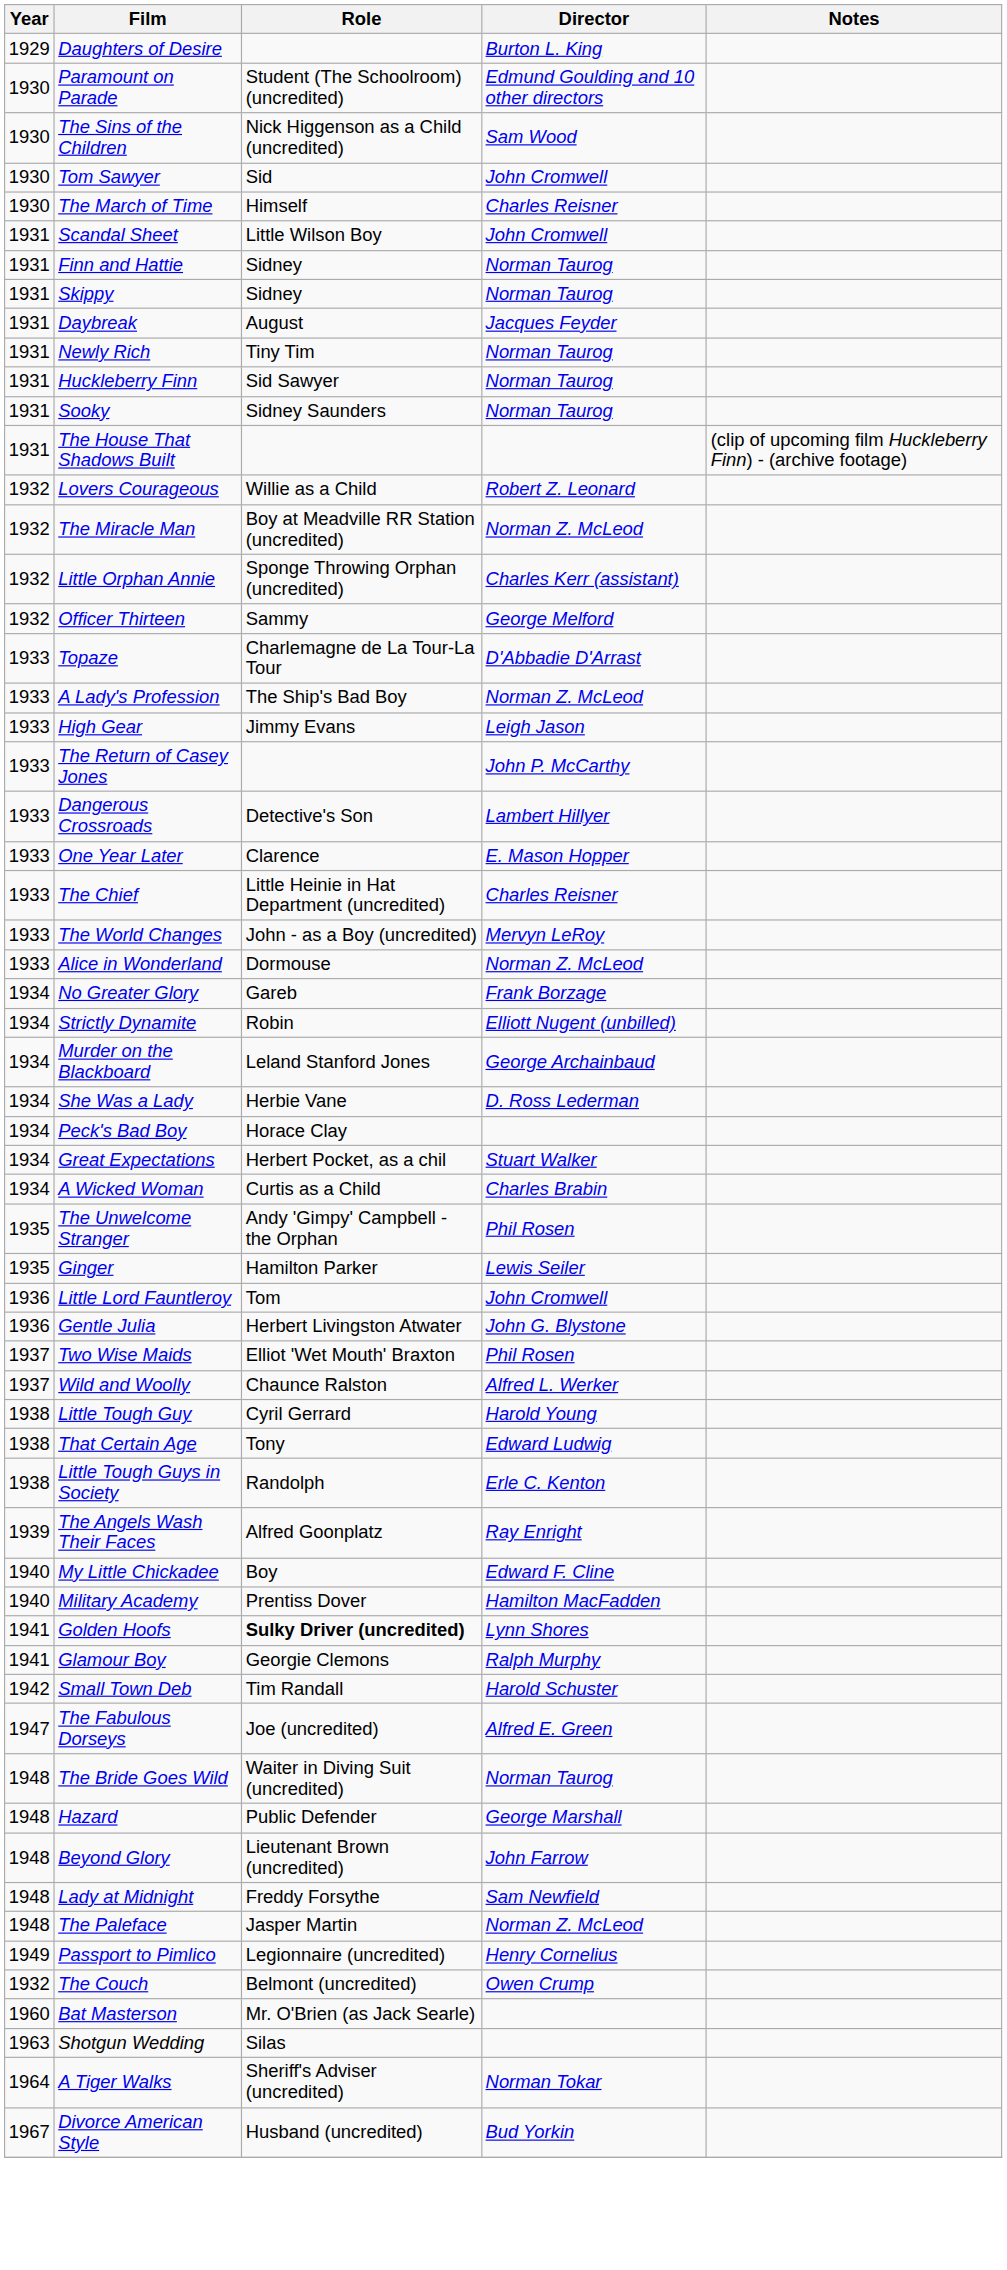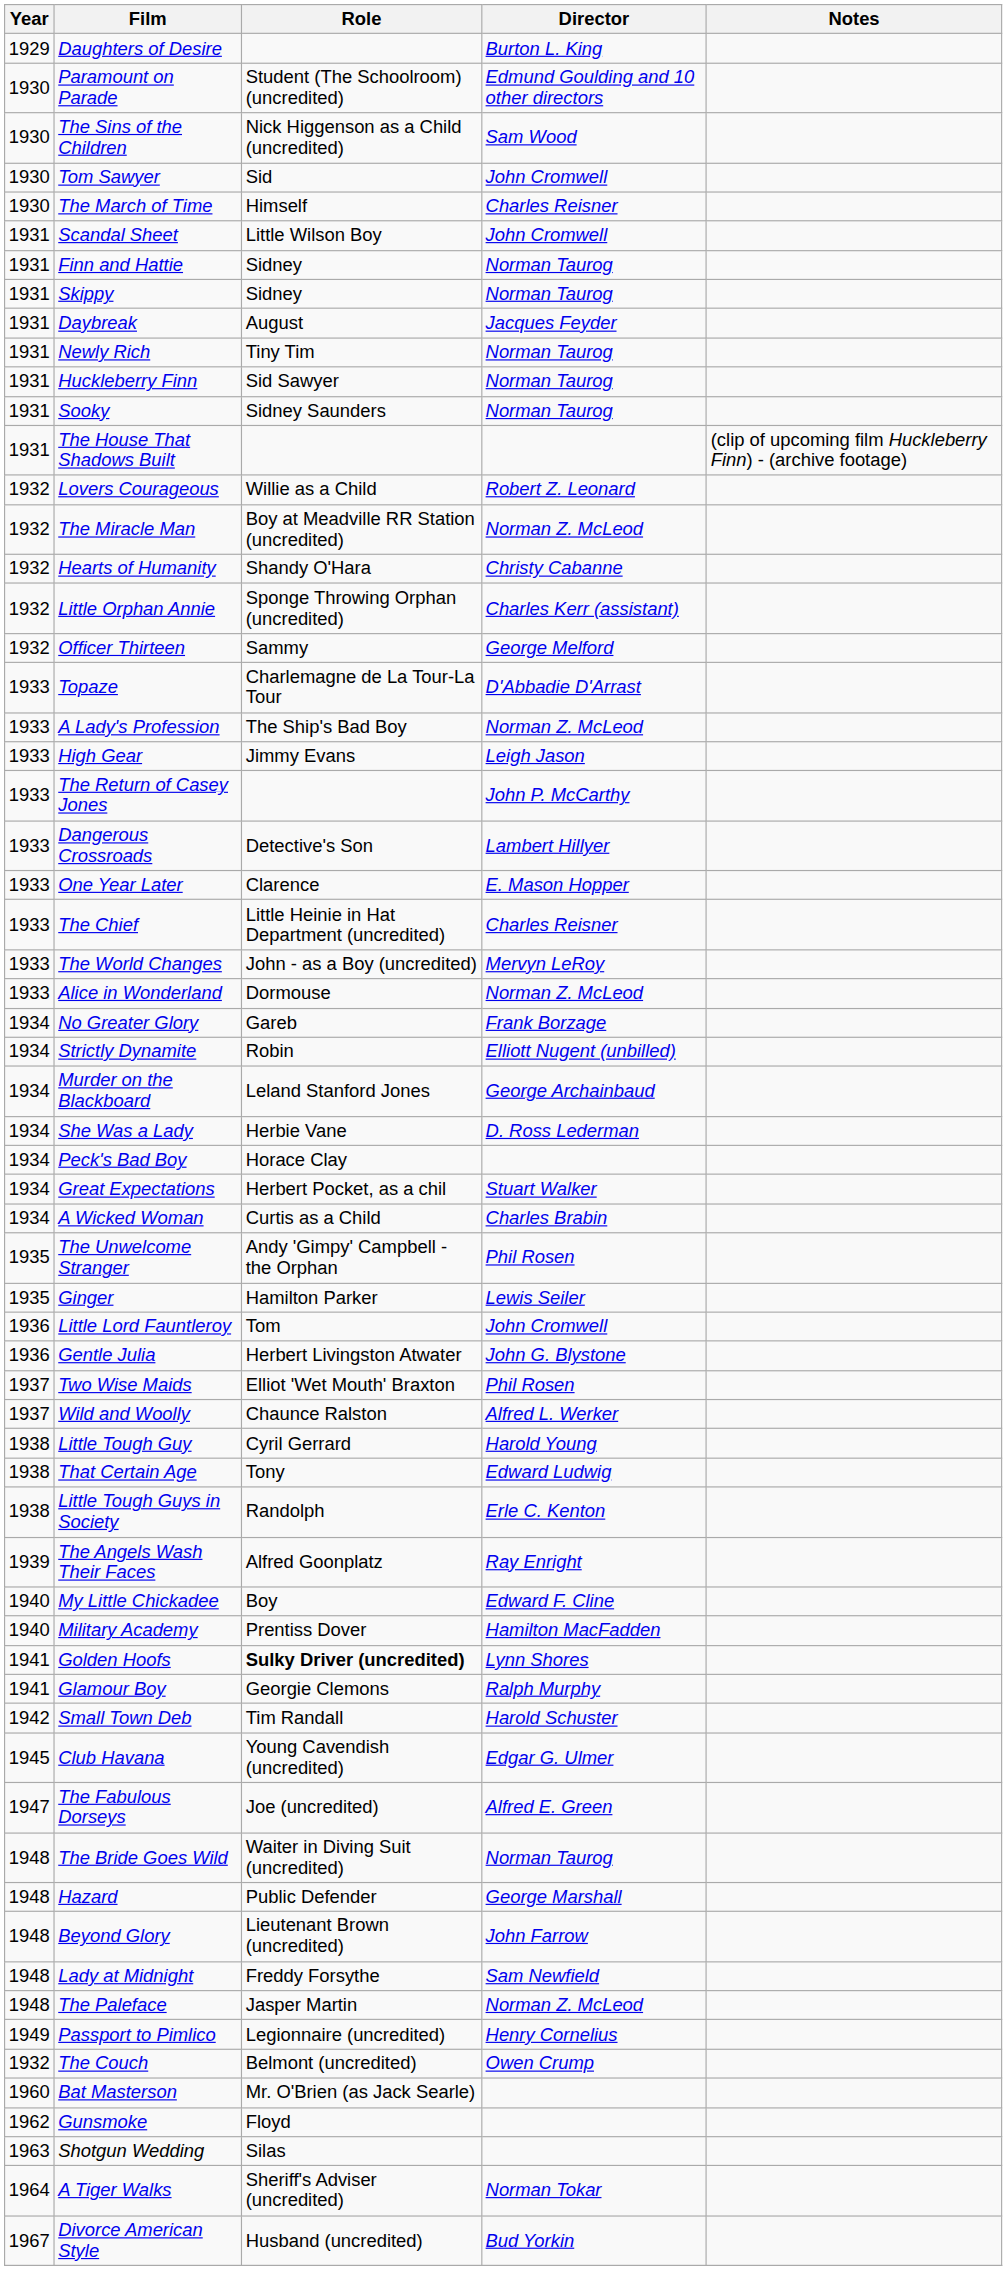+ row: 1932 | Hearts of Humanity | Shandy O'Hara | Christy Cabanne
+ row: 1945 | Club Havana | Young Cavendish (uncredited) | Edgar G. Ulmer
+ row: 1962 | Gunsmoke | Floyd
